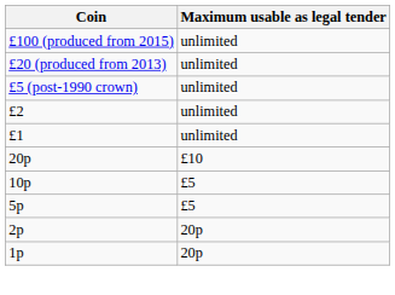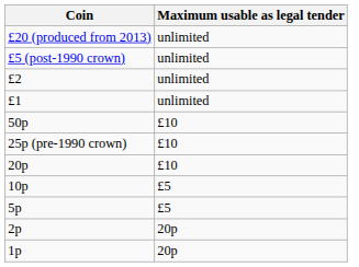- row: £100 (produced from 2015) | unlimited
+ row: 50p | £10
+ row: 25p (pre-1990 crown) | £10
